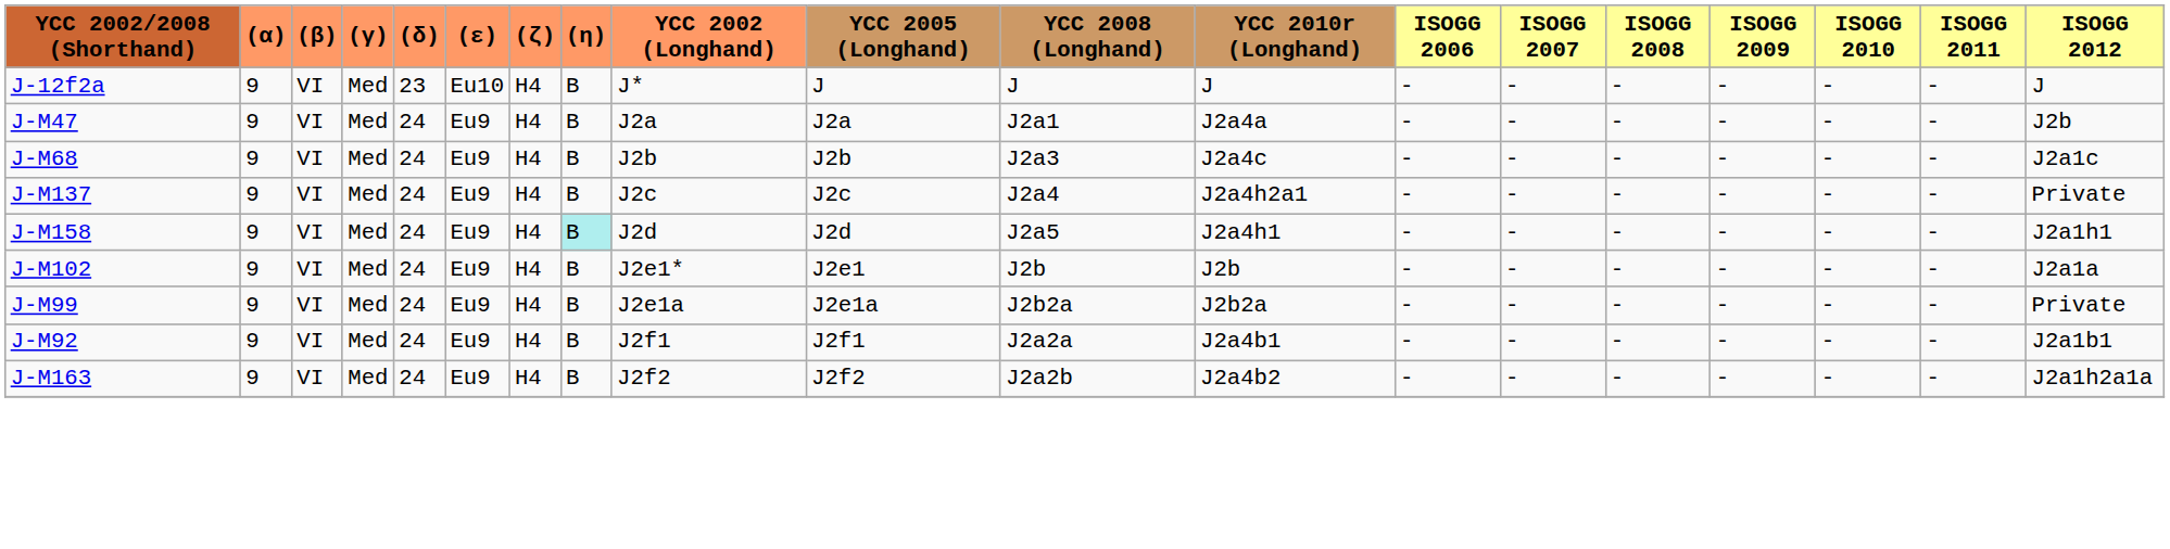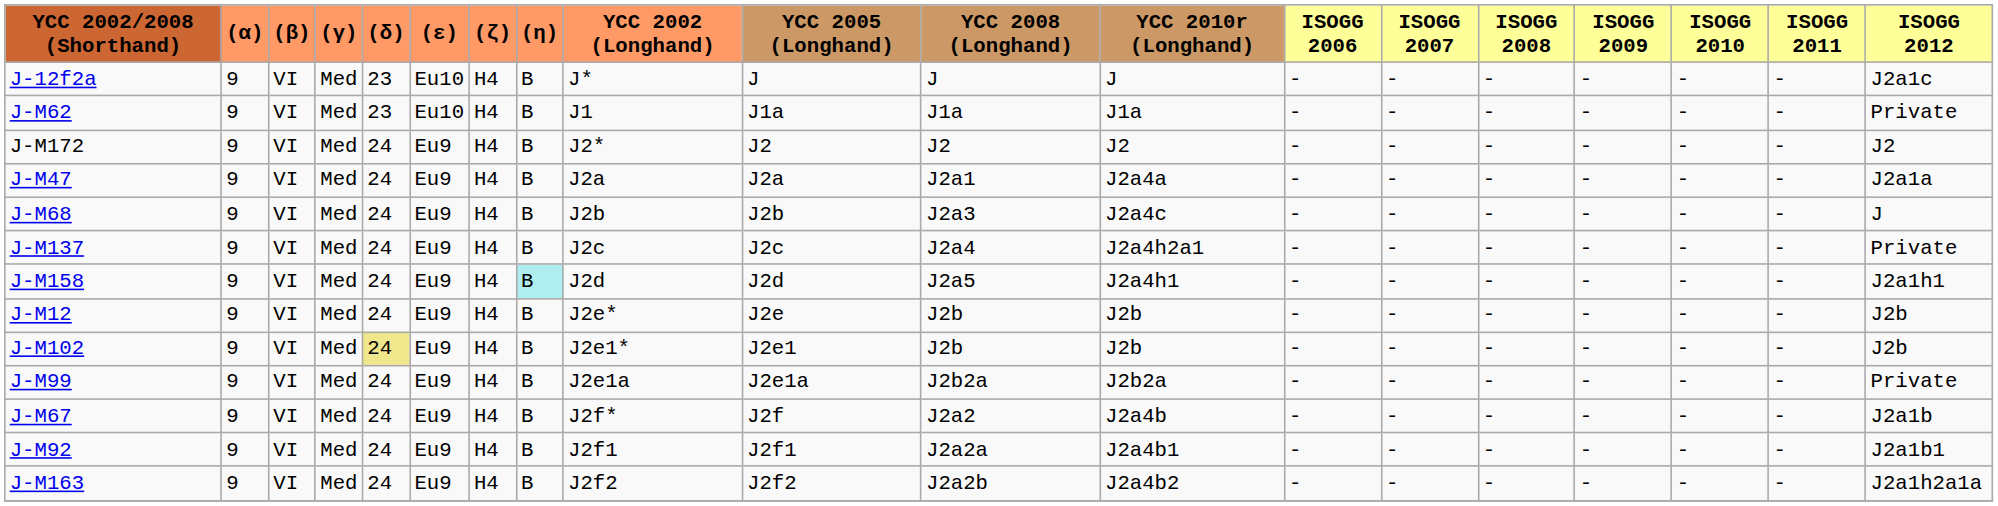J-12f2a | ISOGG 2012: J -> J2a1c
+ row: J-M62 | 9 | VI | Med | 23 | Eu10 | H4 | B | J1 | J1a | J1a | J1a | - | - | - | - | - | - | Private
+ row: J-M172 | 9 | VI | Med | 24 | Eu9 | H4 | B | J2* | J2 | J2 | J2 | - | - | - | - | - | - | J2
J-M47 | ISOGG 2012: J2b -> J2a1a
J-M68 | ISOGG 2012: J2a1c -> J
+ row: J-M12 | 9 | VI | Med | 24 | Eu9 | H4 | B | J2e* | J2e | J2b | J2b | - | - | - | - | - | - | J2b
J-M102 | (δ): no background -> khaki background
J-M102 | ISOGG 2012: J2a1a -> J2b
+ row: J-M67 | 9 | VI | Med | 24 | Eu9 | H4 | B | J2f* | J2f | J2a2 | J2a4b | - | - | - | - | - | - | J2a1b
